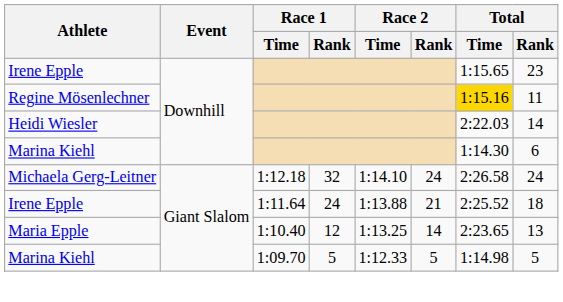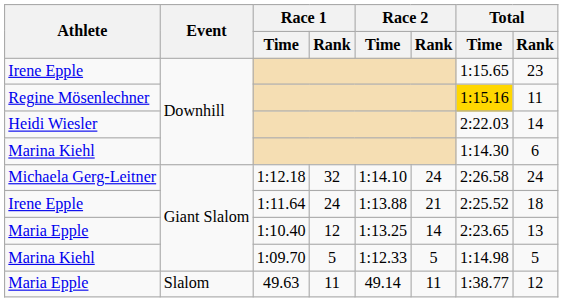+ row: Maria Epple | Slalom | 49.63 | 11 | 49.14 | 11 | 1:38.77 | 12
